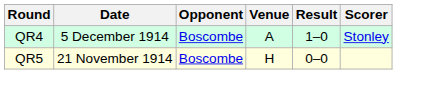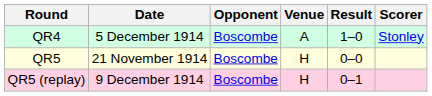+ row: QR5 (replay) | 9 December 1914 | Boscombe | H | 0–1
